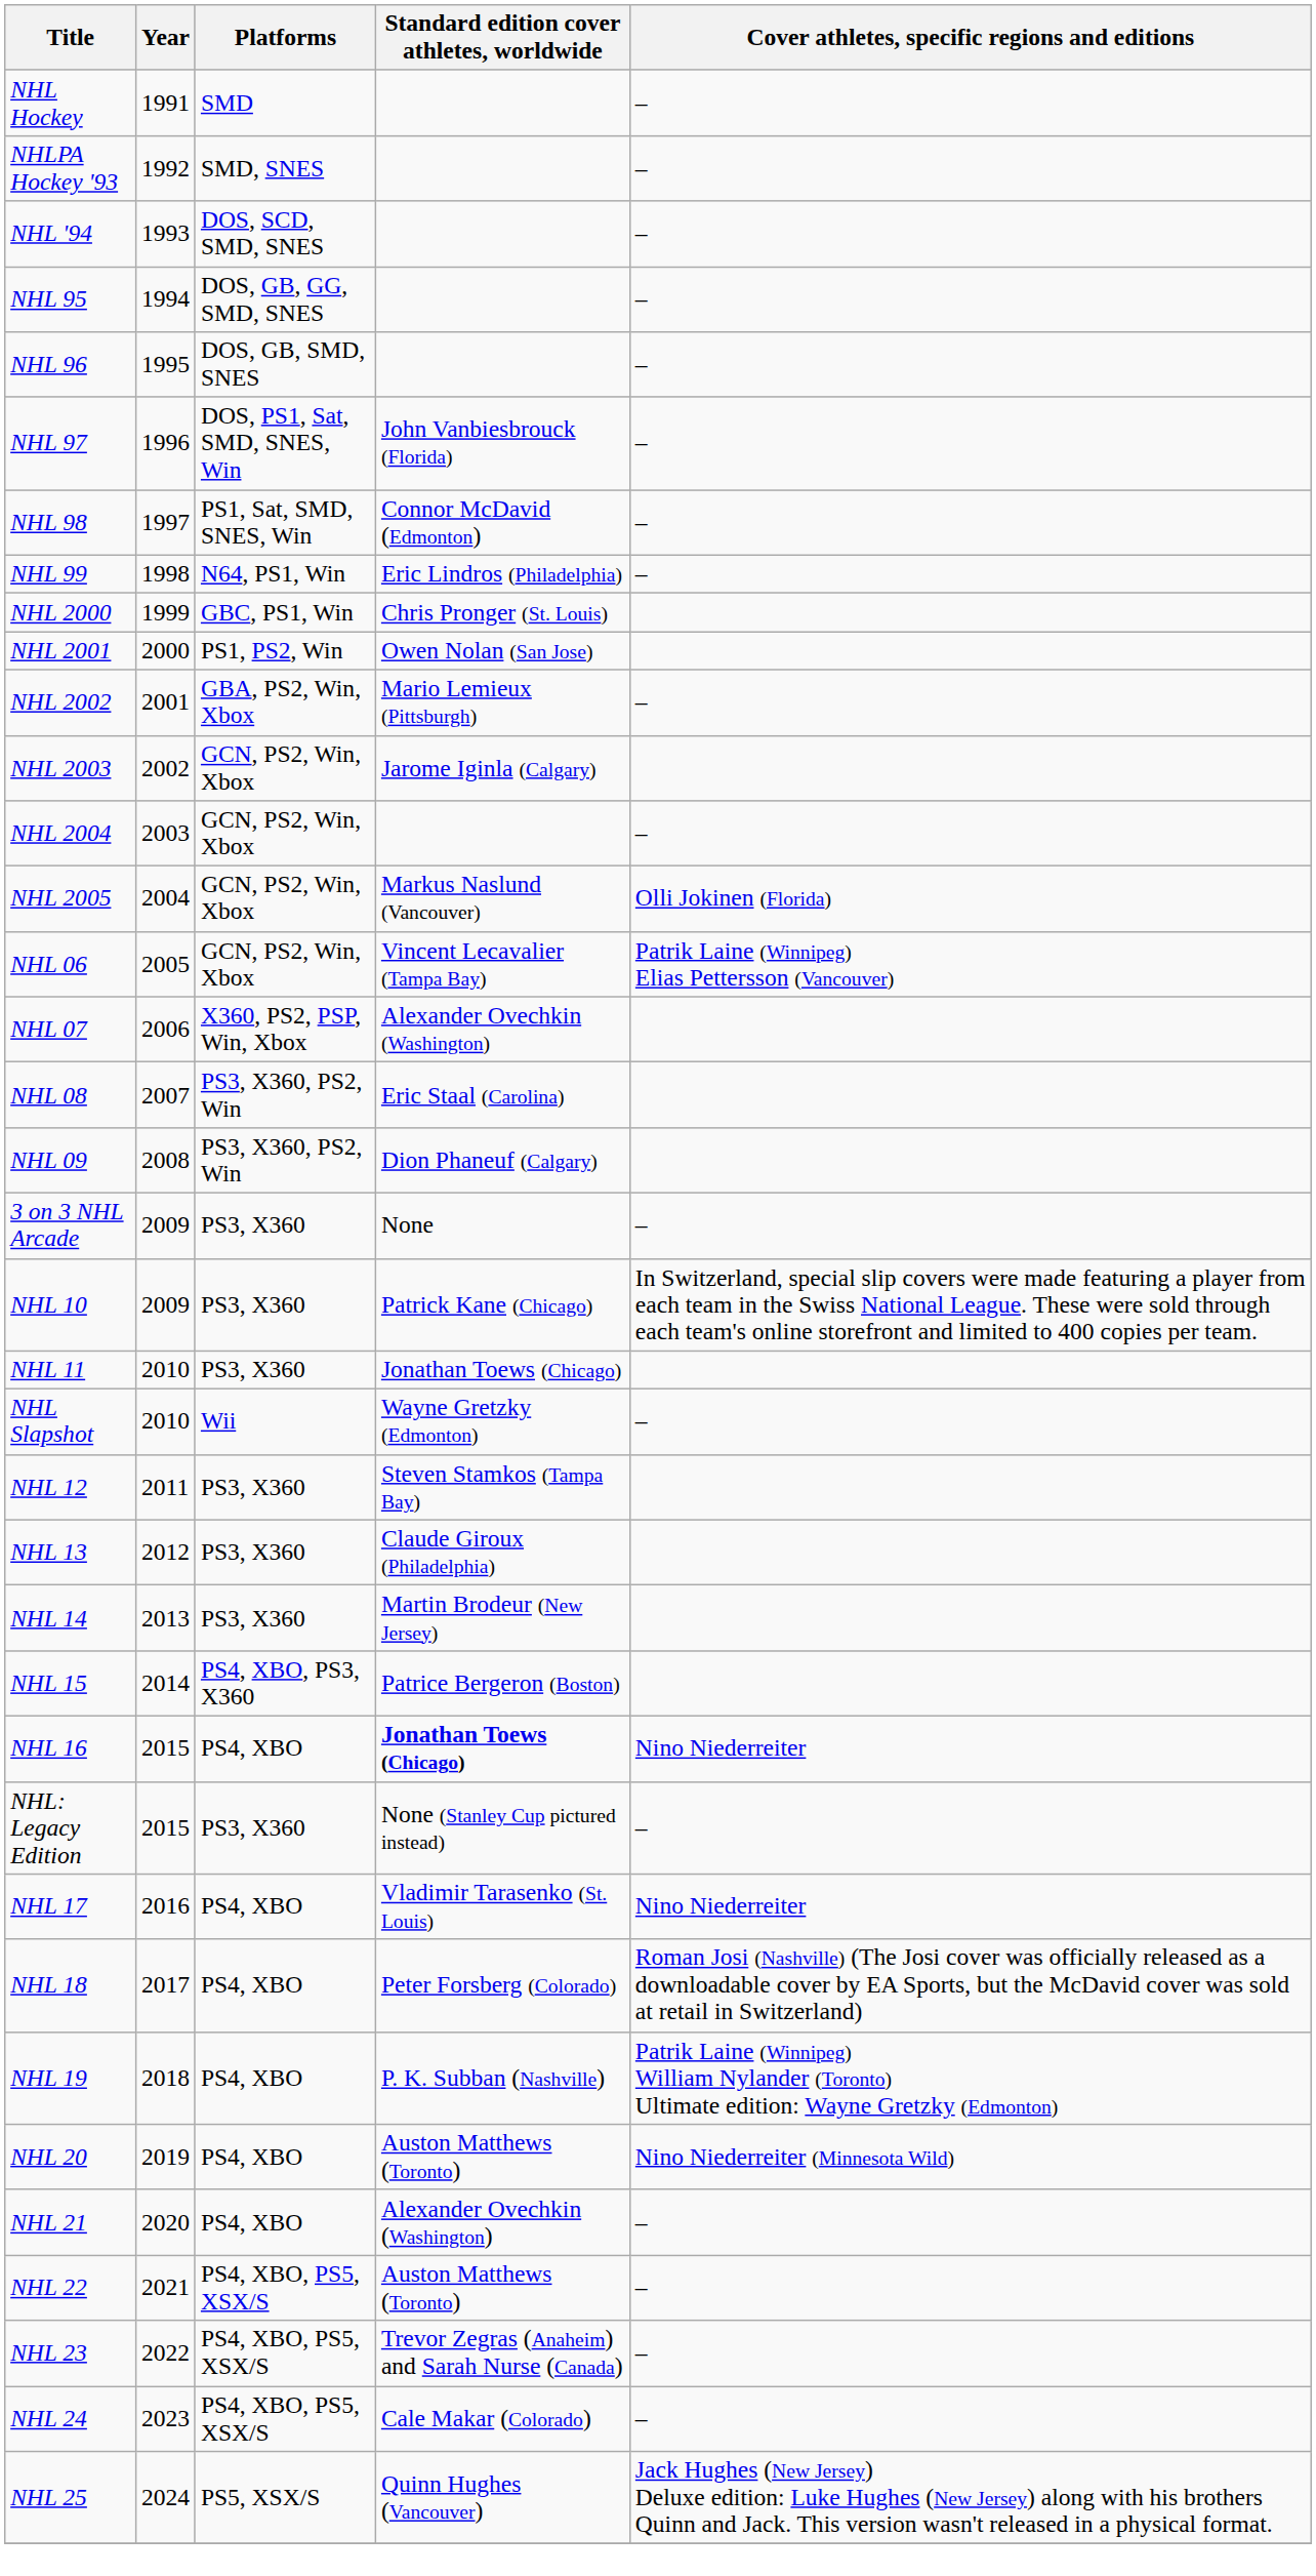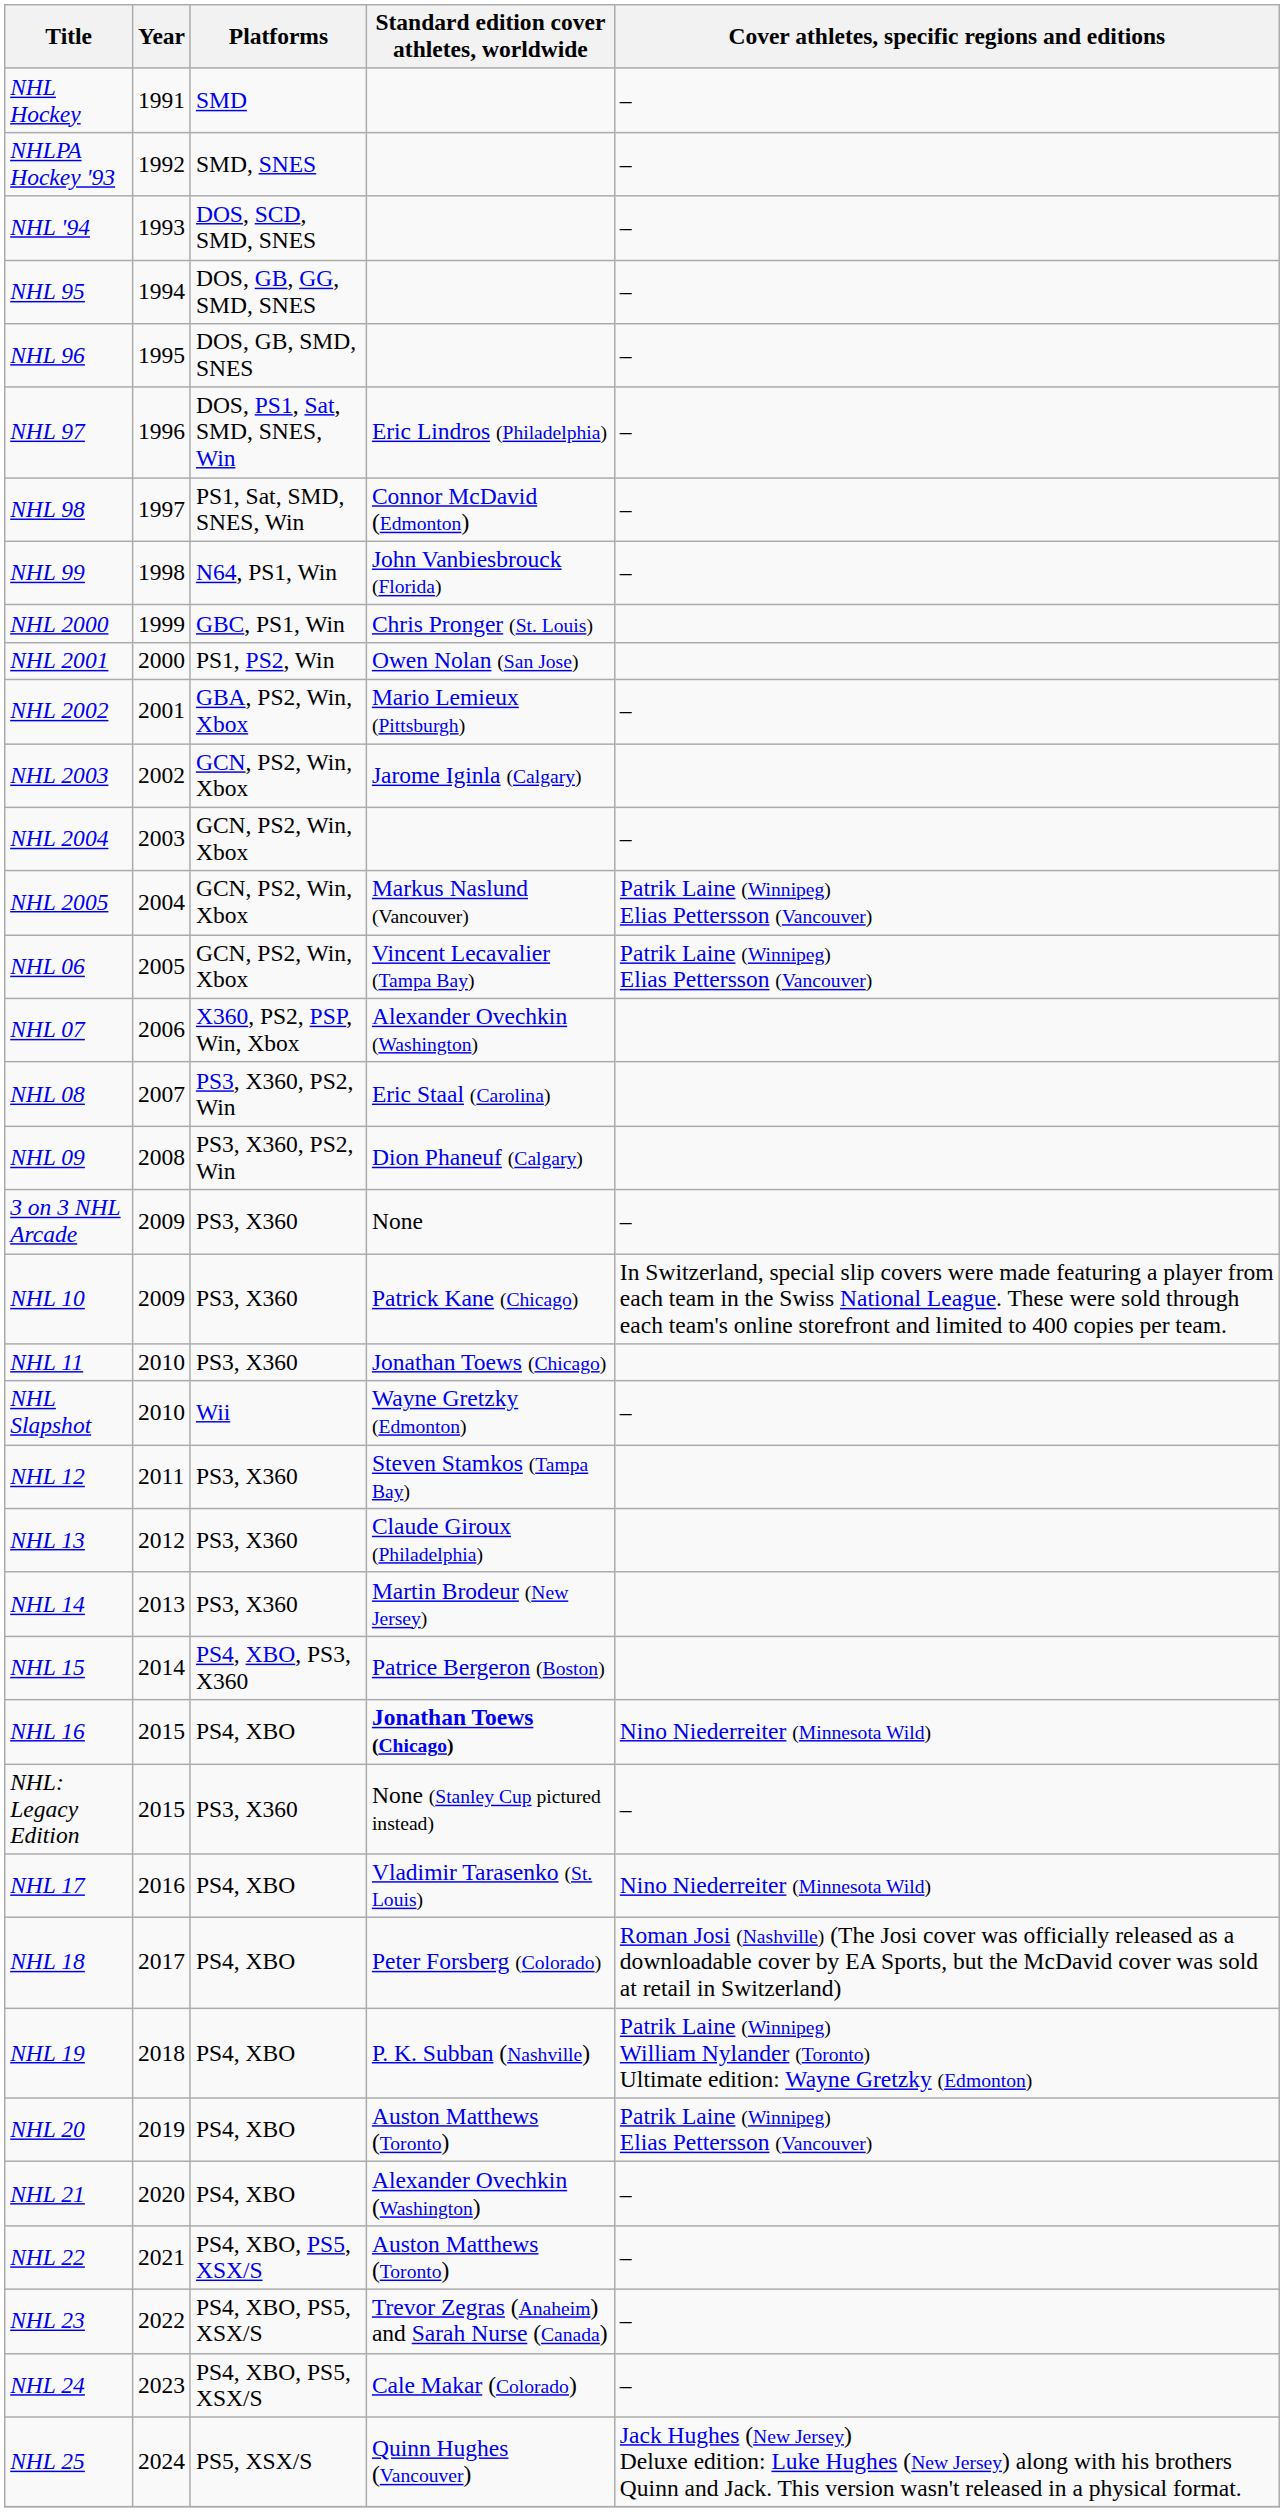NHL 97 | Standard edition cover athletes, worldwide: John Vanbiesbrouck (Florida) -> Eric Lindros (Philadelphia)
NHL 99 | Standard edition cover athletes, worldwide: Eric Lindros (Philadelphia) -> John Vanbiesbrouck (Florida)
NHL 2005 | Cover athletes, specific regions and editions: Olli Jokinen (Florida) -> Patrik Laine (Winnipeg) Elias Pettersson (Vancouver)
NHL 16 | Cover athletes, specific regions and editions: Nino Niederreiter -> Nino Niederreiter (Minnesota Wild)
NHL 17 | Cover athletes, specific regions and editions: Nino Niederreiter -> Nino Niederreiter (Minnesota Wild)
NHL 20 | Cover athletes, specific regions and editions: Nino Niederreiter (Minnesota Wild) -> Patrik Laine (Winnipeg) Elias Pettersson (Vancouver)
